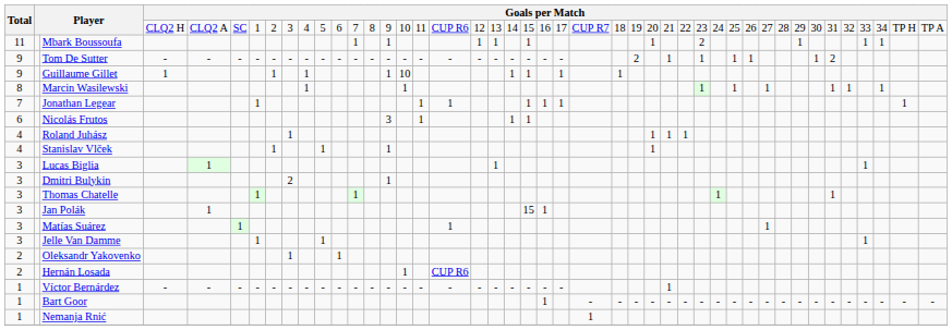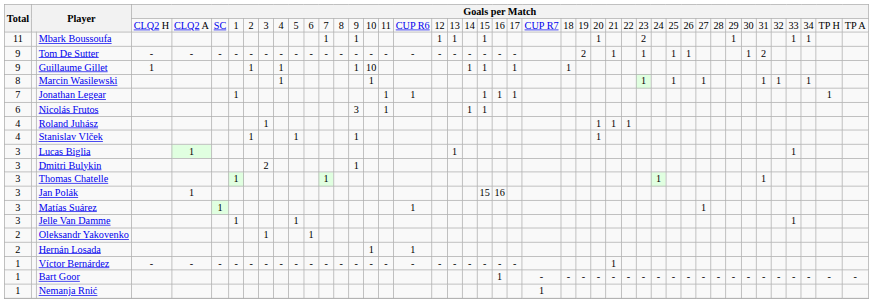Jan Polák | column 23: 1 -> 16
Hernán Losada | column 18: CUP R6 -> 1
